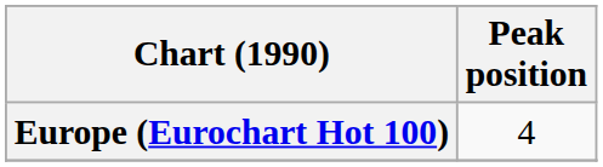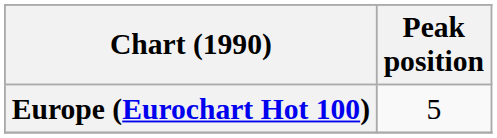Europe (Eurochart Hot 100) | Peak position: 4 -> 5
